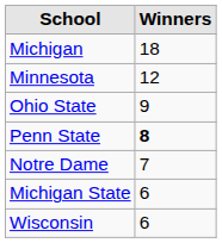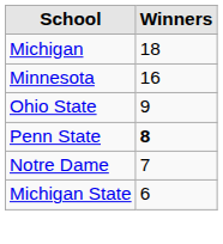Minnesota | Winners: 12 -> 16
- row: Wisconsin | 6
